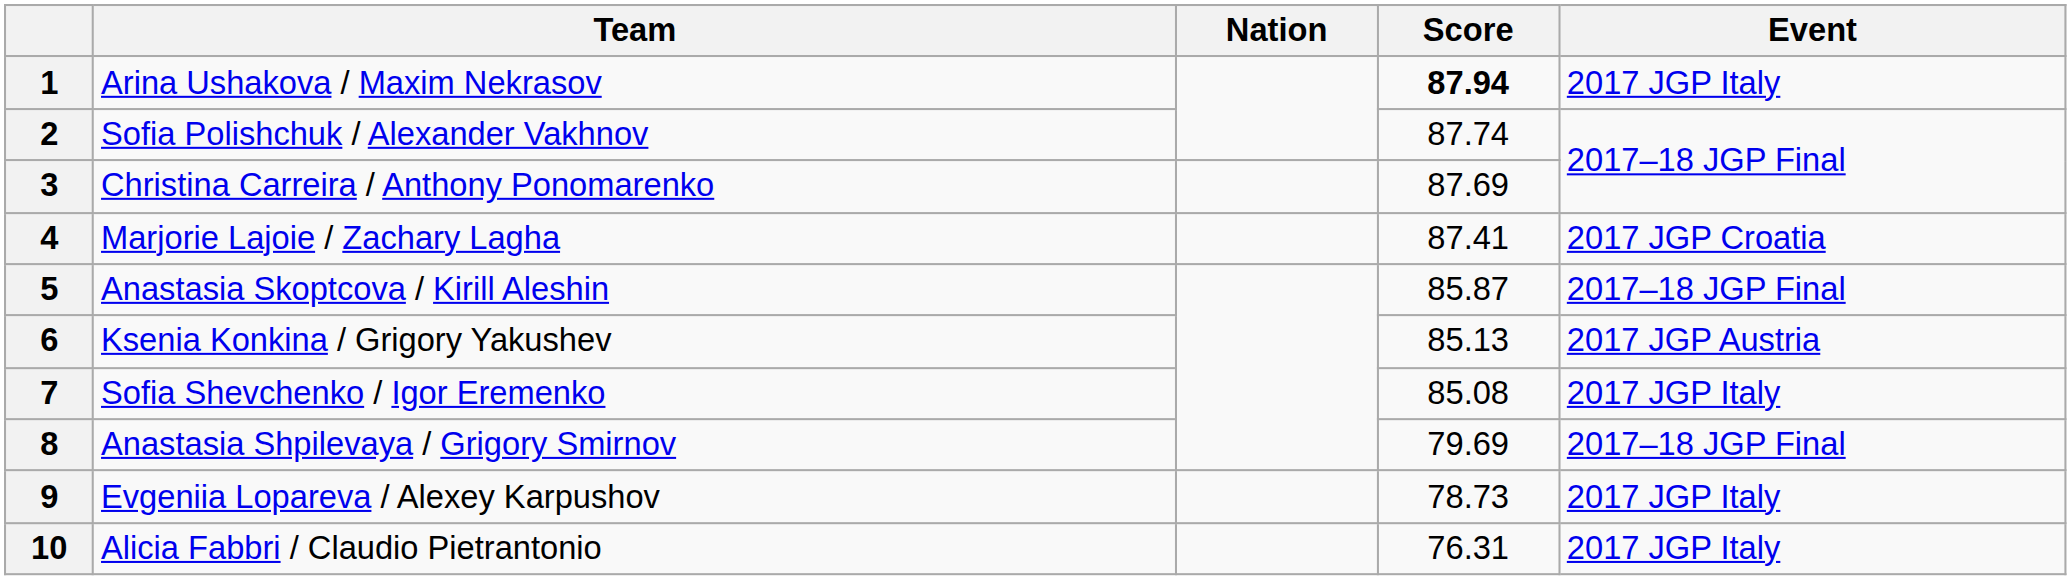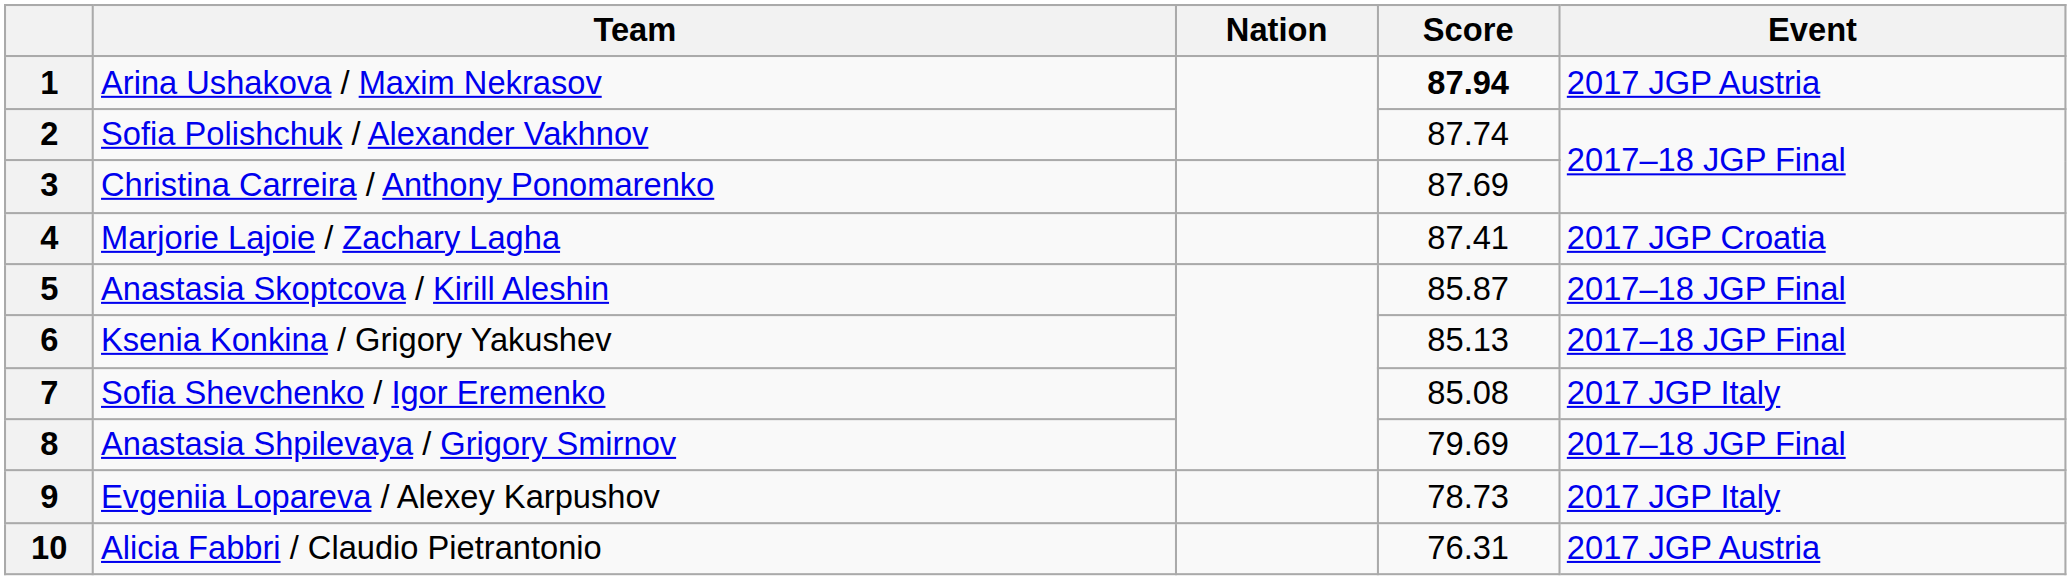1 | Event: 2017 JGP Italy -> 2017 JGP Austria
6 | Event: 2017 JGP Austria -> 2017–18 JGP Final
10 | Event: 2017 JGP Italy -> 2017 JGP Austria
